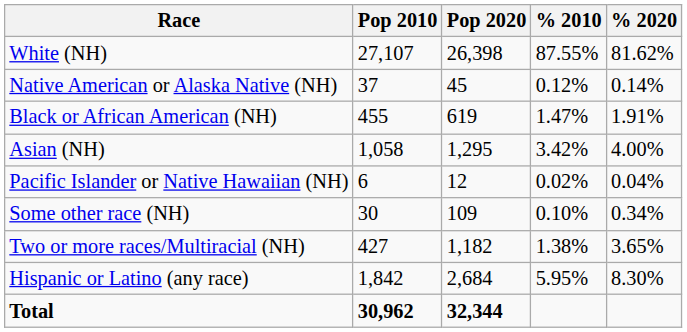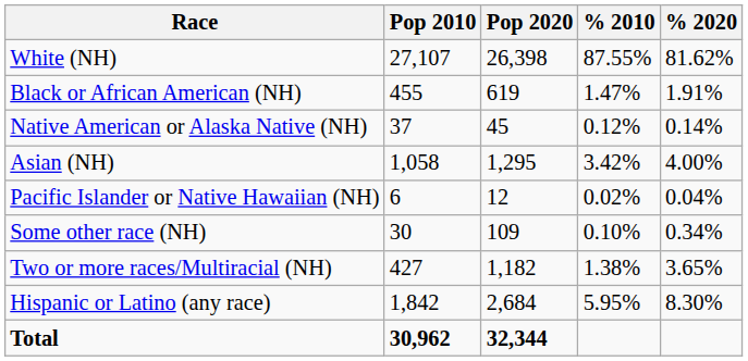rows swapped: Black or African American (NH) <-> Native American or Alaska Native (NH)
